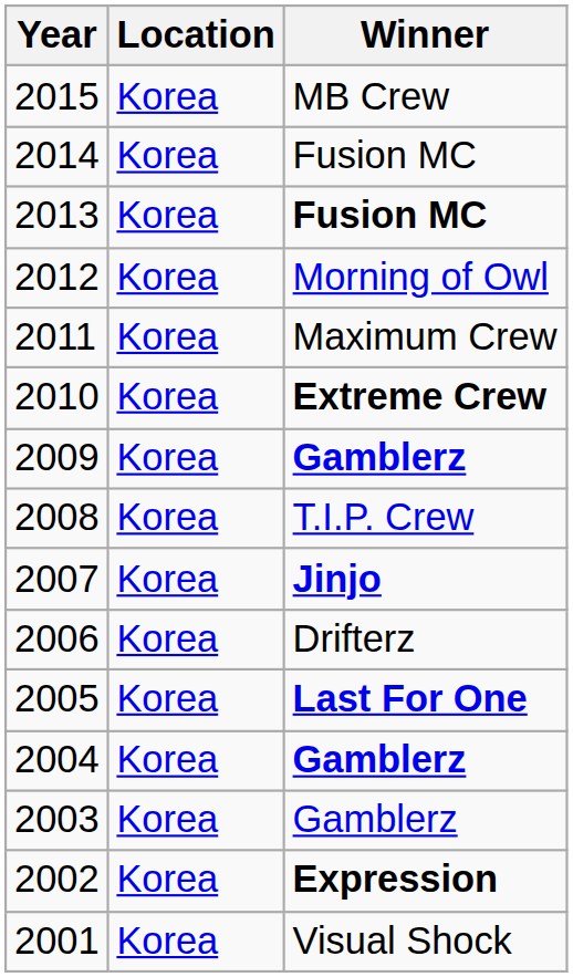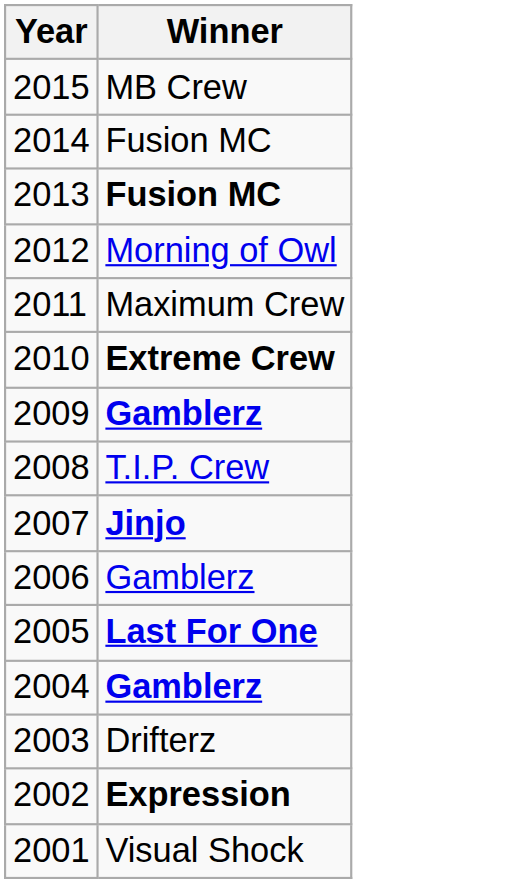- column: Location | Korea | Korea | Korea | Korea | Korea | Korea | Korea | Korea | Korea | Korea | Korea | Korea | Korea | Korea | Korea
2006 | Winner: Drifterz -> Gamblerz
2003 | Winner: Gamblerz -> Drifterz
